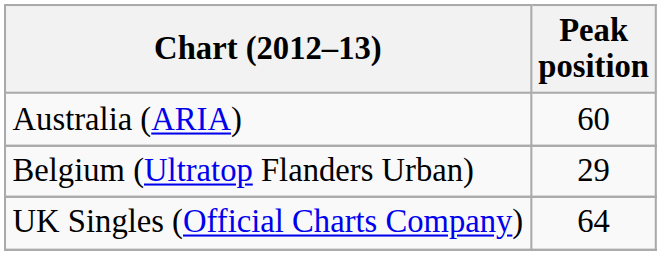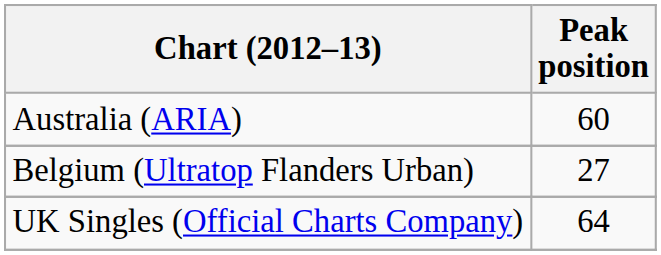Belgium (Ultratop Flanders Urban) | Peak position: 29 -> 27
